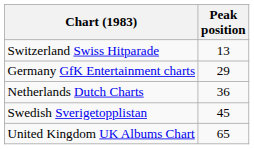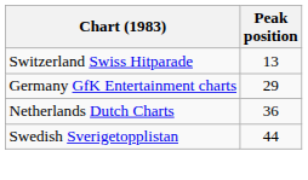Swedish Sverigetopplistan | Peak position: 45 -> 44
- row: United Kingdom UK Albums Chart | 65
